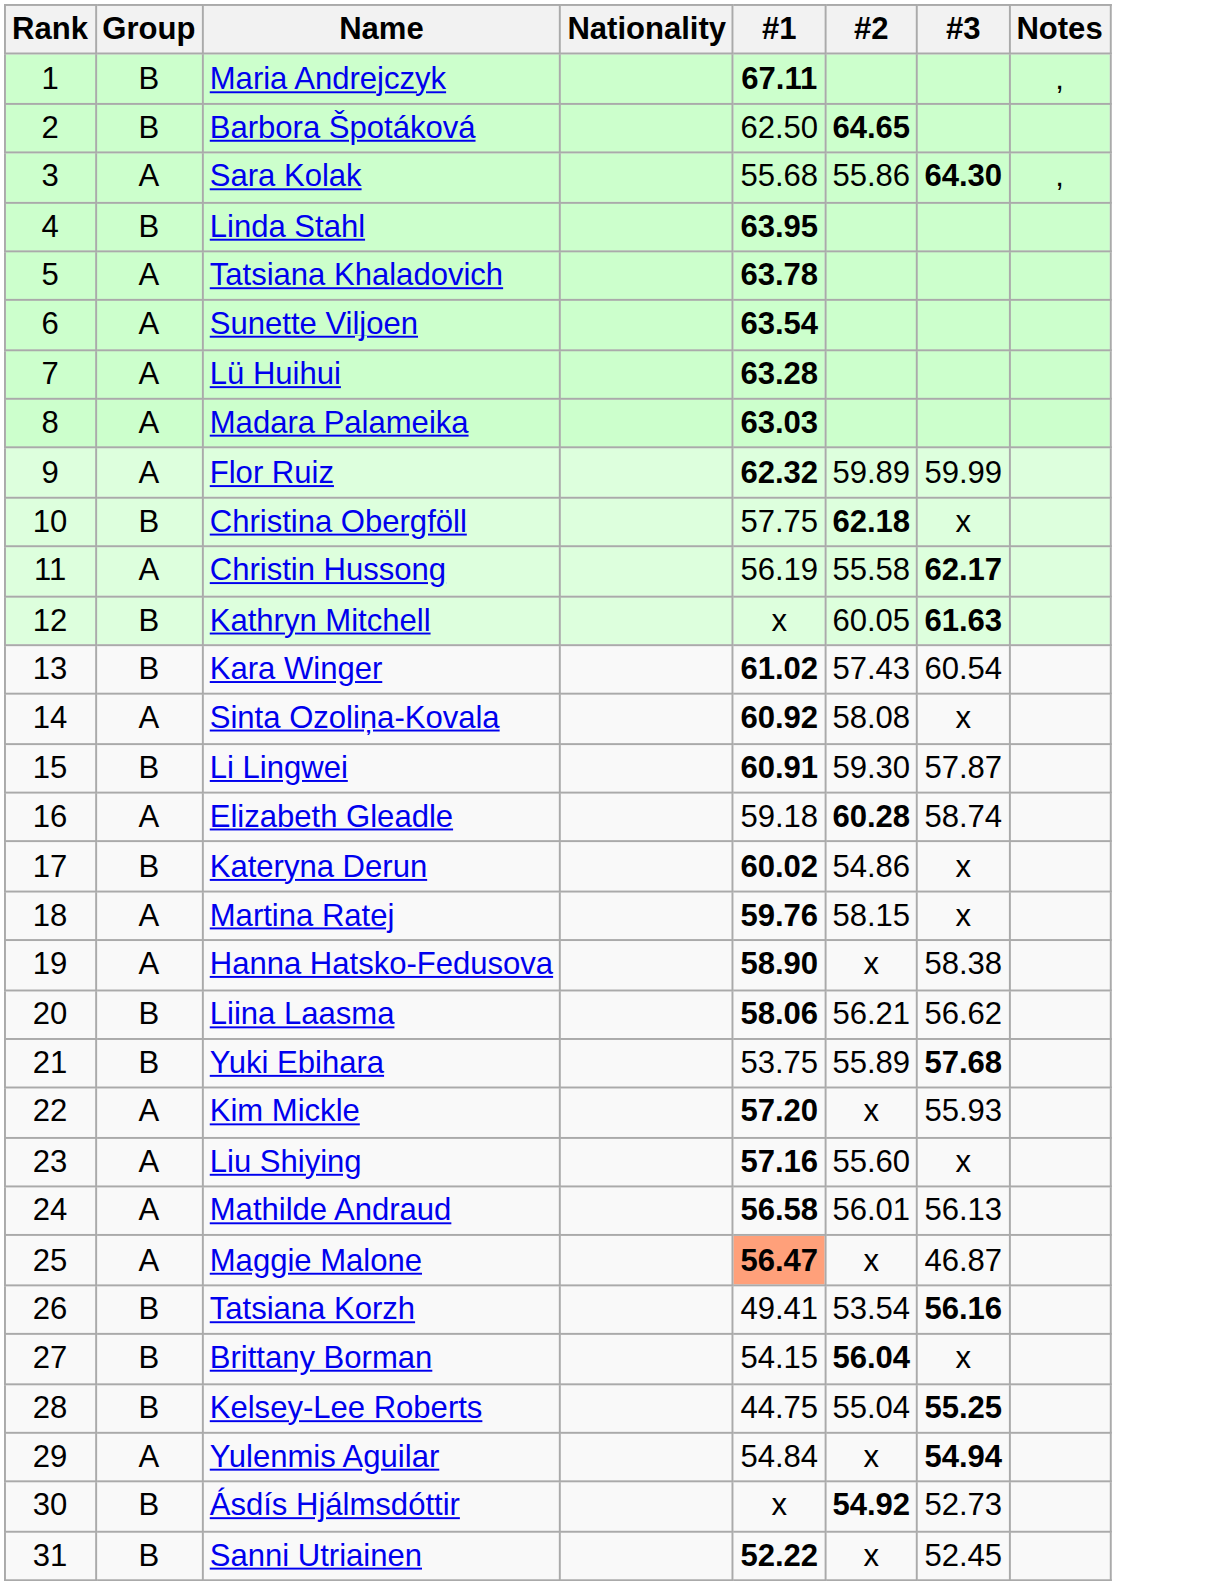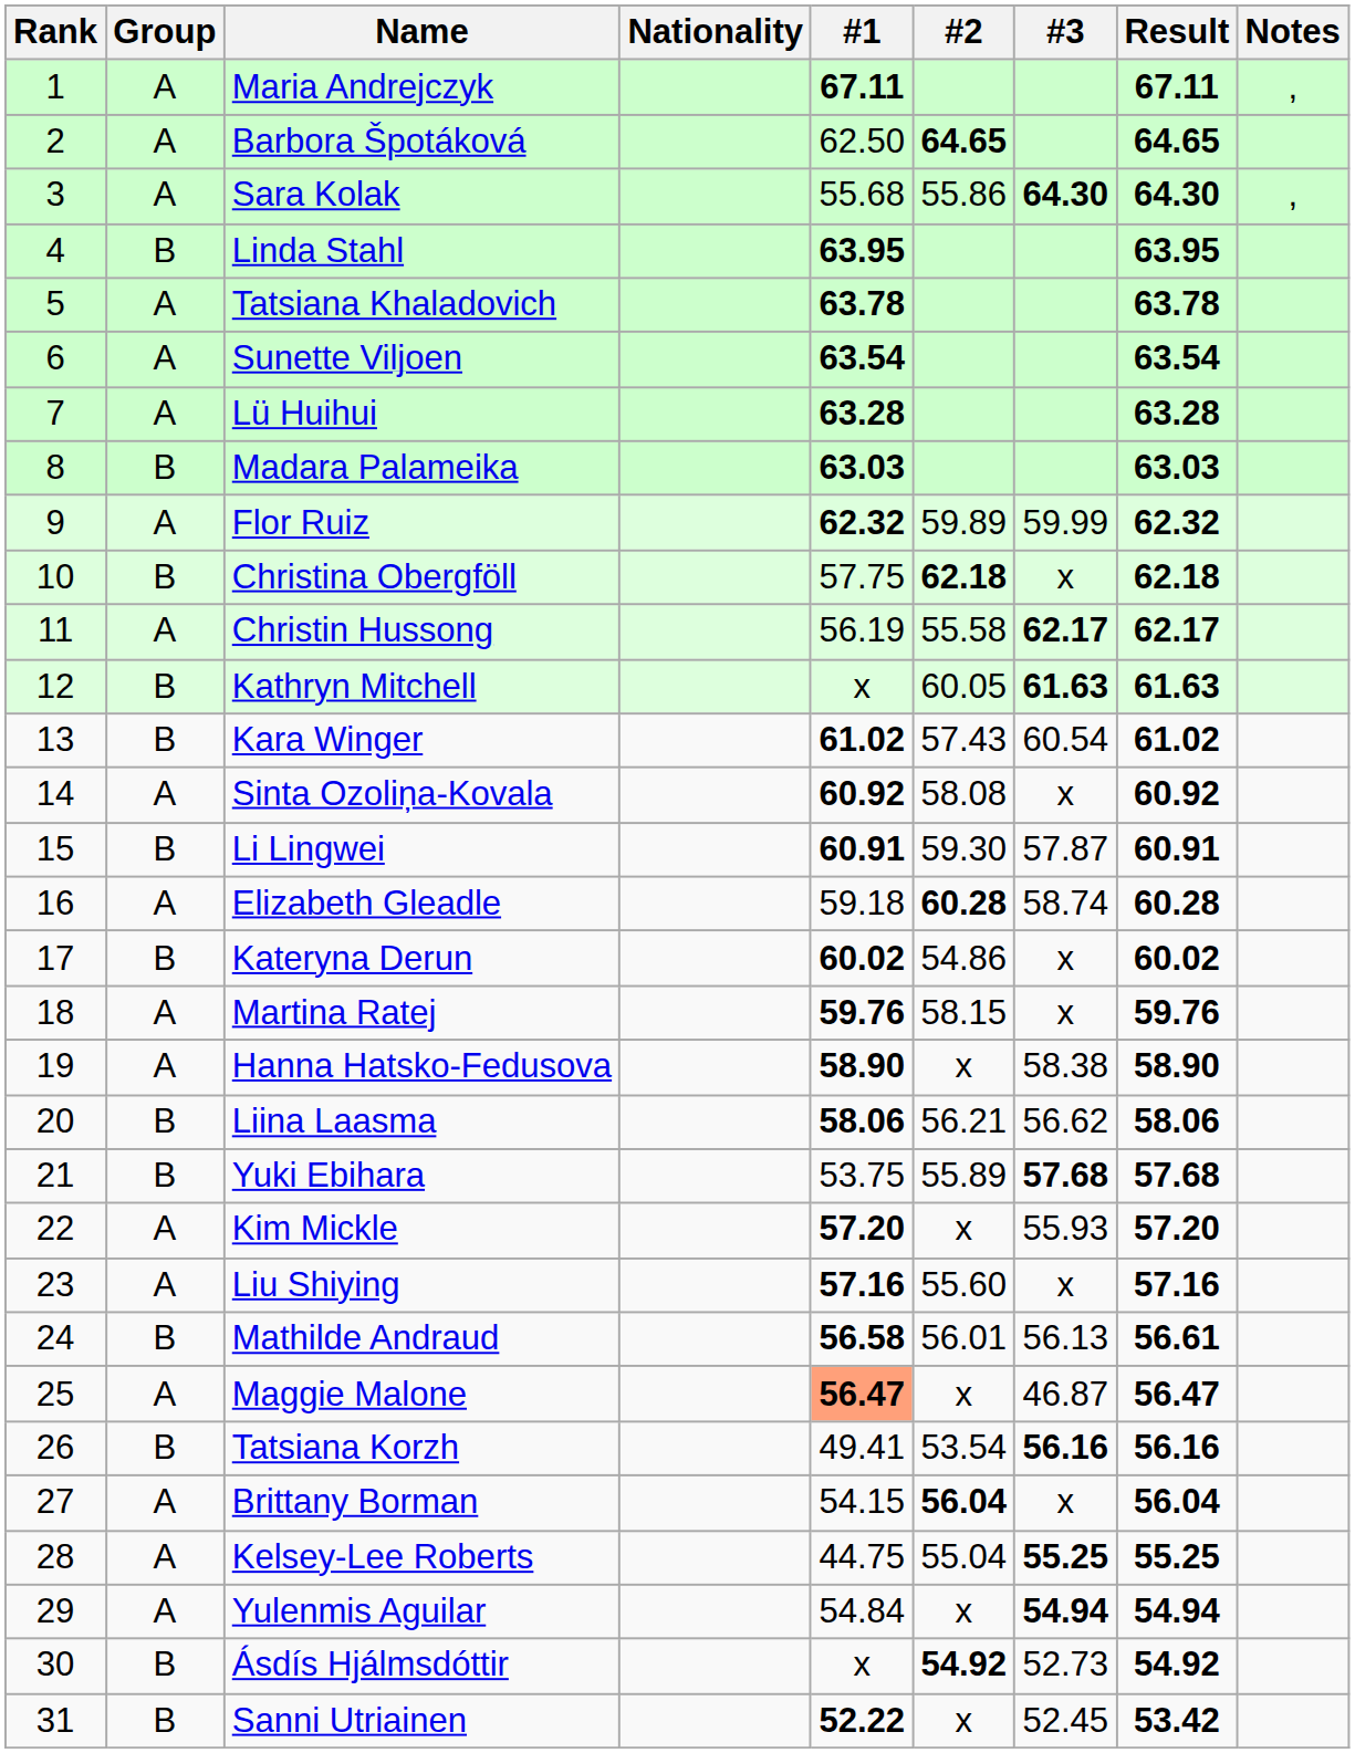+ column: Result | 67.11 | 64.65 | 64.30 | 63.95 | 63.78 | 63.54 | 63.28 | 63.03 | 62.32 | 62.18 | 62.17 | 61.63 | 61.02 | 60.92 | 60.91 | 60.28 | 60.02 | 59.76 | 58.90 | 58.06 | 57.68 | 57.20 | 57.16 | 56.61 | 56.47 | 56.16 | 56.04 | 55.25 | 54.94 | 54.92 | 53.42
Maria Andrejczyk | Group: B -> A
Barbora Špotáková | Group: B -> A
Madara Palameika | Group: A -> B
Mathilde Andraud | Group: A -> B
Brittany Borman | Group: B -> A
Kelsey-Lee Roberts | Group: B -> A
